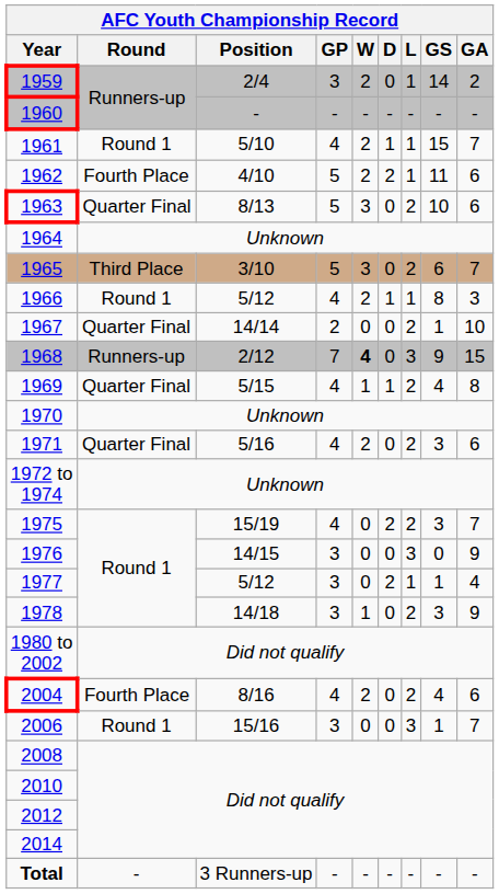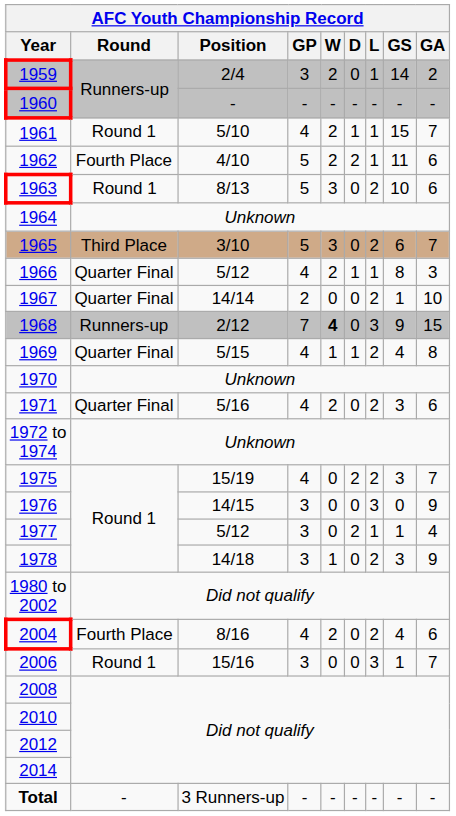1963 | Round: Quarter Final -> Round 1
1966 | Round: Round 1 -> Quarter Final
